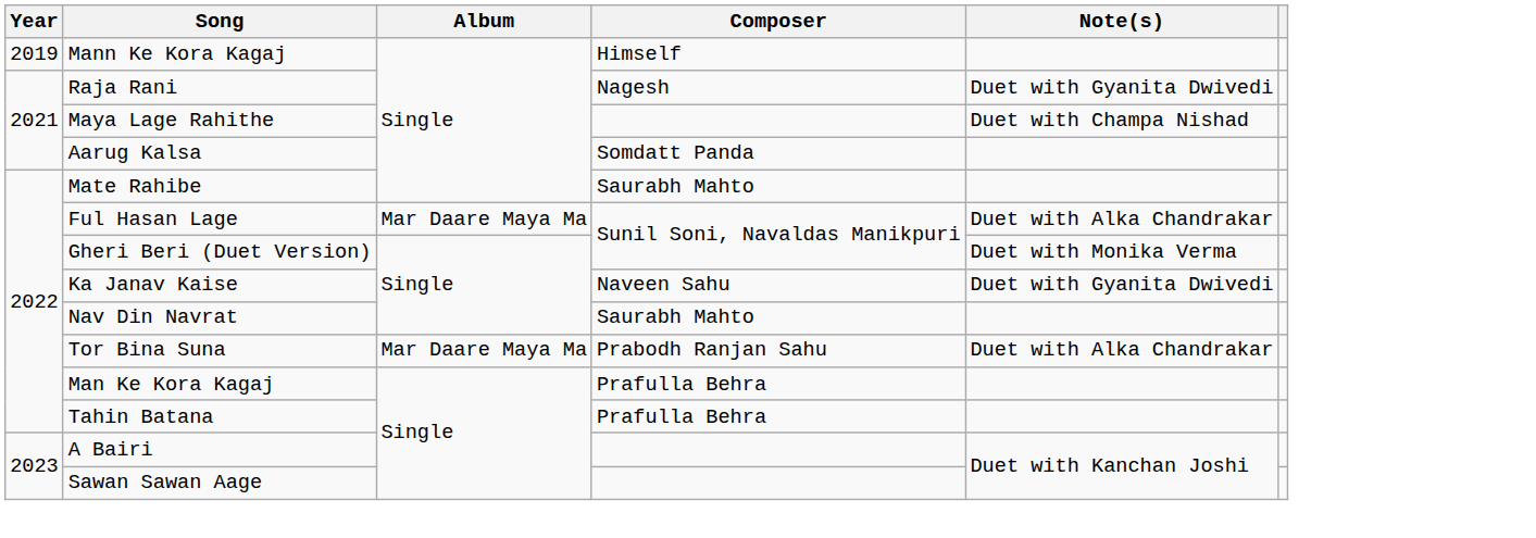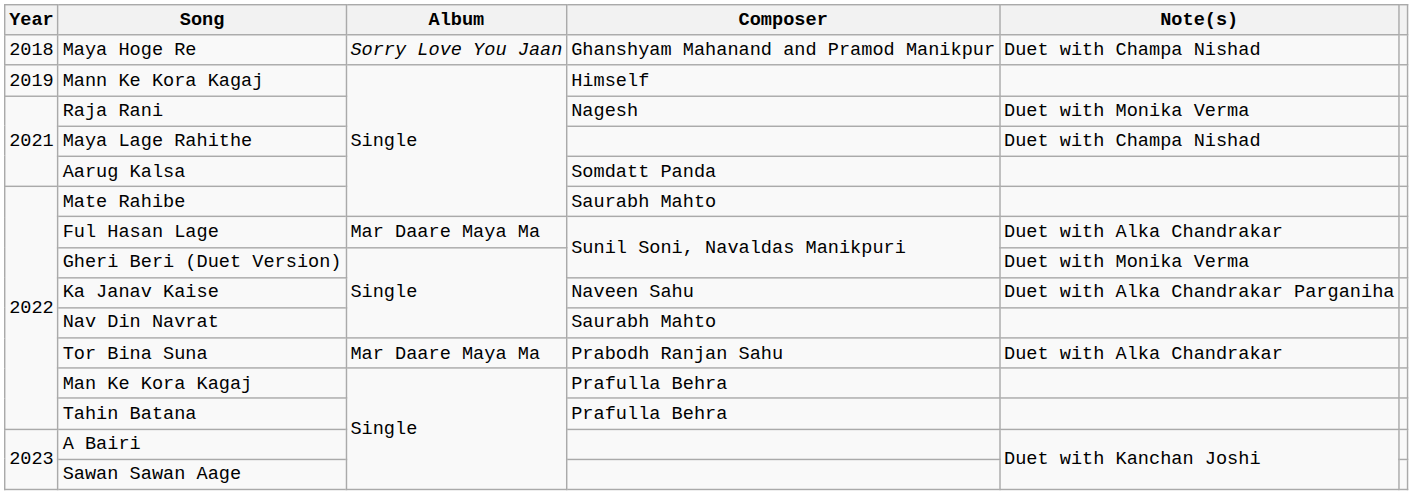+ row: 2018 | Maya Hoge Re | Sorry Love You Jaan | Ghanshyam Mahanand and Pramod Manikpur | Duet with Champa Nishad
Raja Rani | Note(s): Duet with Gyanita Dwivedi -> Duet with Monika Verma
Ka Janav Kaise | Note(s): Duet with Gyanita Dwivedi -> Duet with Alka Chandrakar Parganiha
